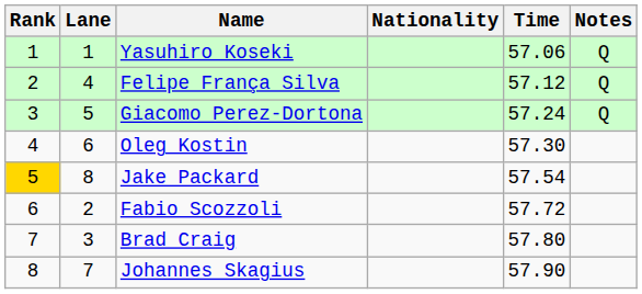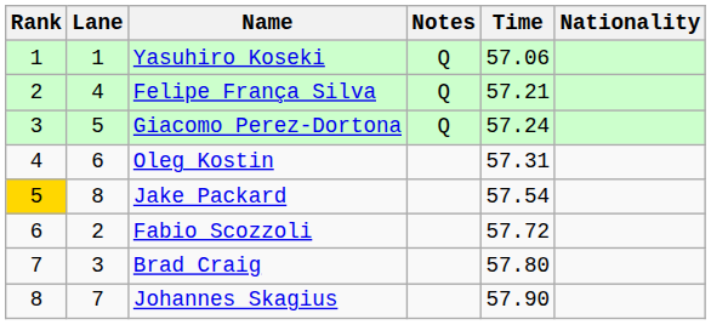columns swapped: Nationality <-> Notes
Felipe França Silva | Time: 57.12 -> 57.21
Oleg Kostin | Time: 57.30 -> 57.31
